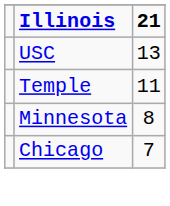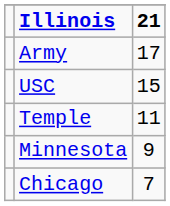+ row: Army | 17
USC | 21: 13 -> 15
Minnesota | 21: 8 -> 9
